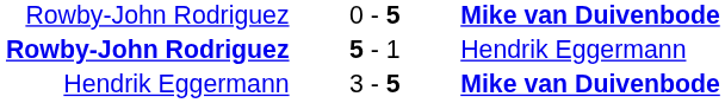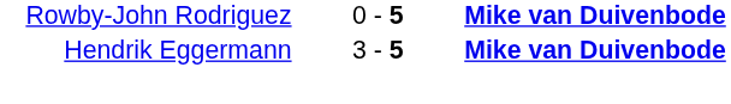- row: Rowby-John Rodriguez | 5 - 1 | Hendrik Eggermann
